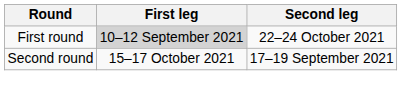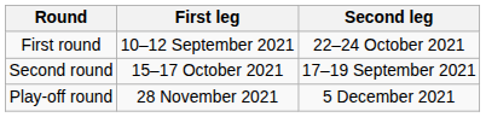First round | First leg: lightgrey background -> no background
+ row: Play-off round | 28 November 2021 | 5 December 2021
